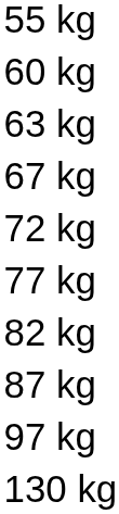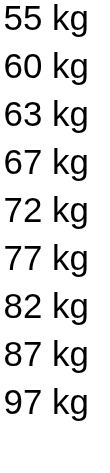- row: 130 kg
